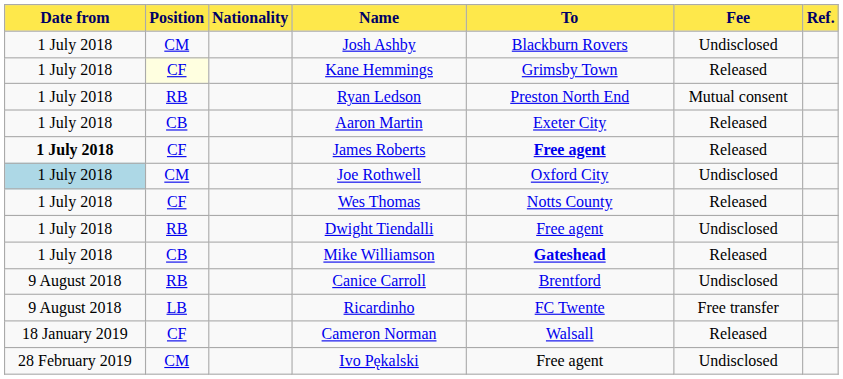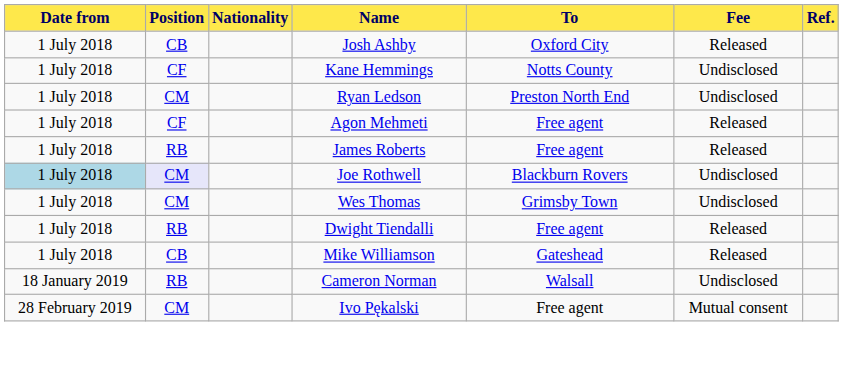Josh Ashby | Position: CM -> CB
Josh Ashby | To: Blackburn Rovers -> Oxford City
Josh Ashby | Fee: Undisclosed -> Released
Kane Hemmings | Position: lightyellow background -> no background
Kane Hemmings | To: Grimsby Town -> Notts County
Kane Hemmings | Fee: Released -> Undisclosed
Ryan Ledson | Position: RB -> CM
Ryan Ledson | Fee: Mutual consent -> Undisclosed
- row: 1 July 2018 | CB | Aaron Martin | Exeter City | Released
+ row: 1 July 2018 | CF | Agon Mehmeti | Free agent | Released
James Roberts | Date from: bold -> normal
James Roberts | Position: CF -> RB
James Roberts | To: bold -> normal
Joe Rothwell | Position: no background -> lavender background
Joe Rothwell | To: Oxford City -> Blackburn Rovers
Wes Thomas | Position: CF -> CM
Wes Thomas | To: Notts County -> Grimsby Town
Wes Thomas | Fee: Released -> Undisclosed
Dwight Tiendalli | Fee: Undisclosed -> Released
Mike Williamson | To: bold -> normal
- row: 9 August 2018 | RB | Canice Carroll | Brentford | Undisclosed
- row: 9 August 2018 | LB | Ricardinho | FC Twente | Free transfer
Cameron Norman | Position: CF -> RB
Cameron Norman | Fee: Released -> Undisclosed
Ivo Pękalski | Fee: Undisclosed -> Mutual consent
